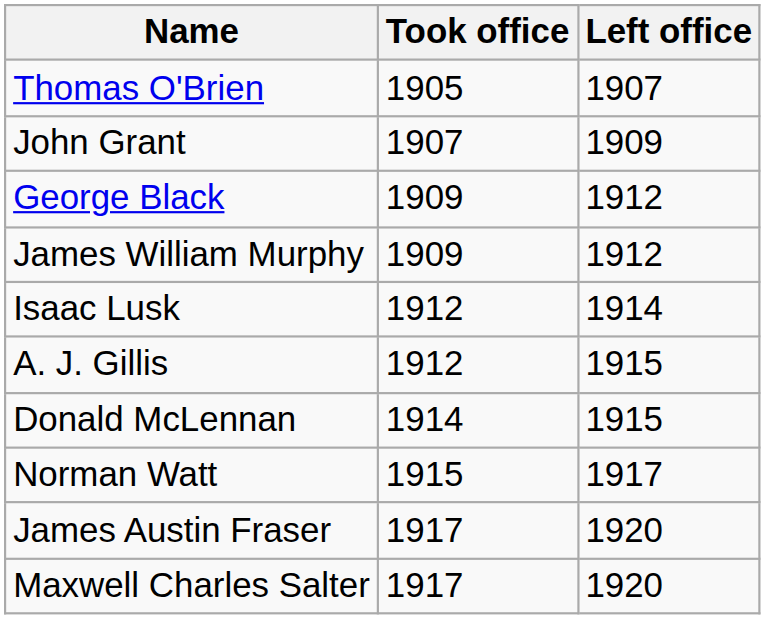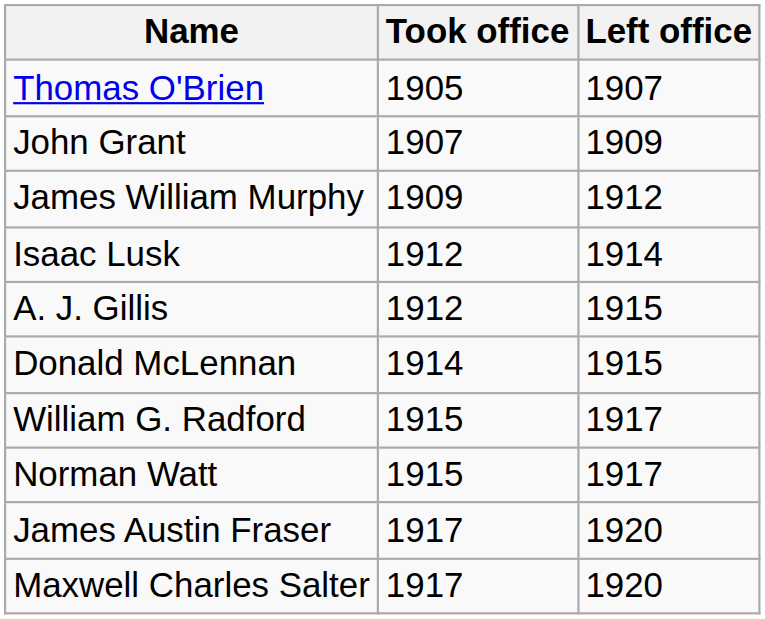- row: George Black | 1909 | 1912
+ row: William G. Radford | 1915 | 1917
